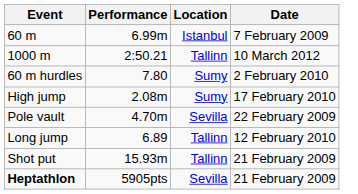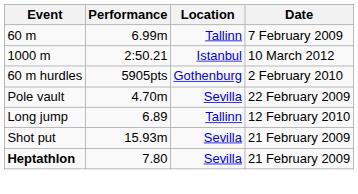60 m | Location: Istanbul -> Tallinn
1000 m | Location: Tallinn -> Istanbul
60 m hurdles | Performance: 7.80 -> 5905pts
60 m hurdles | Location: Sumy -> Gothenburg
- row: High jump | 2.08m | Sumy | 17 February 2010
Shot put | Location: Tallinn -> Sevilla
Heptathlon | Performance: 5905pts -> 7.80
